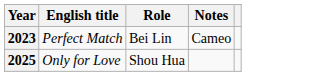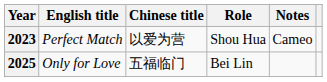+ column: Chinese title | 以爱为营 | 五福临门
2023 | Role: Bei Lin -> Shou Hua
2025 | Role: Shou Hua -> Bei Lin
